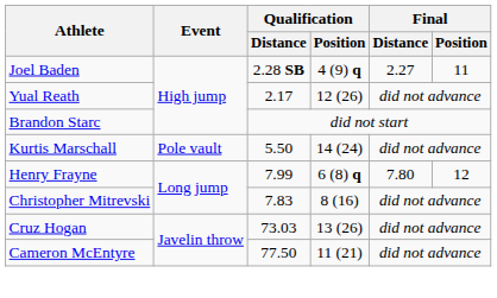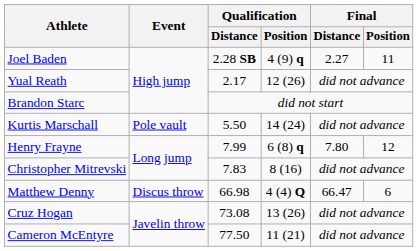+ row: Matthew Denny | Discus throw | 66.98 | 4 (4) Q | 66.47 | 6
Cruz Hogan | Qualification / Distance: 73.03 -> 73.08
